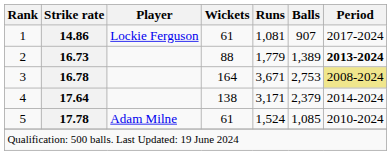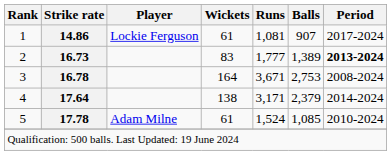2 | Wickets: 88 -> 83
2 | Runs: 1,779 -> 1,777
3 | Period: khaki background -> no background
